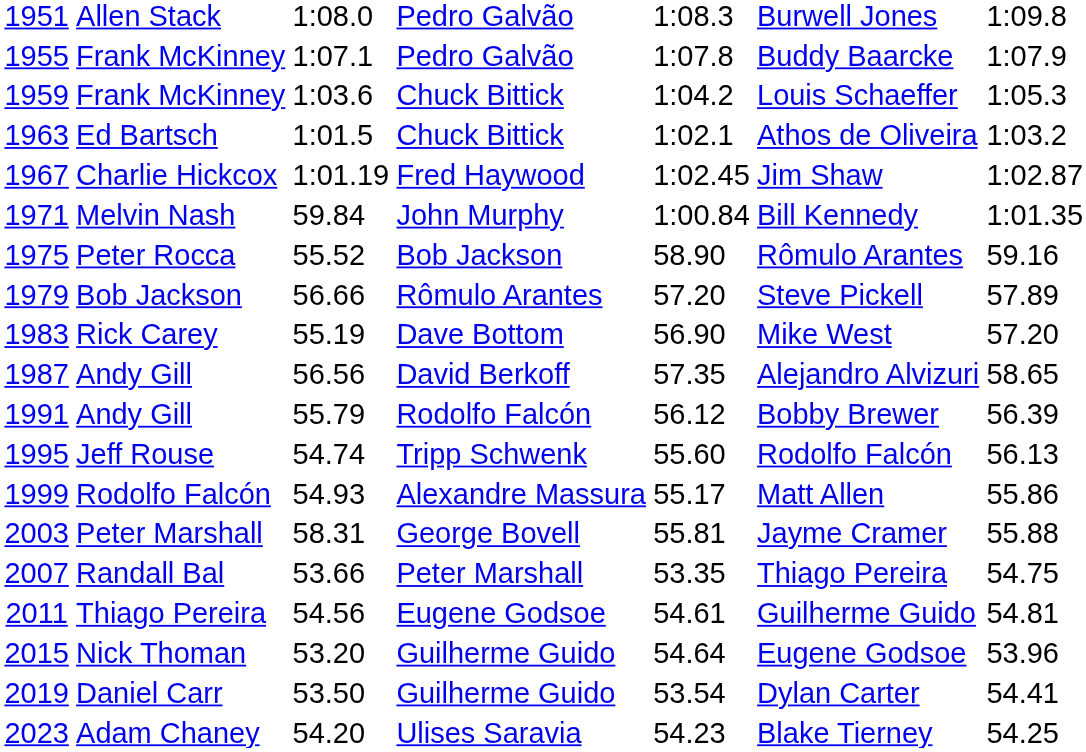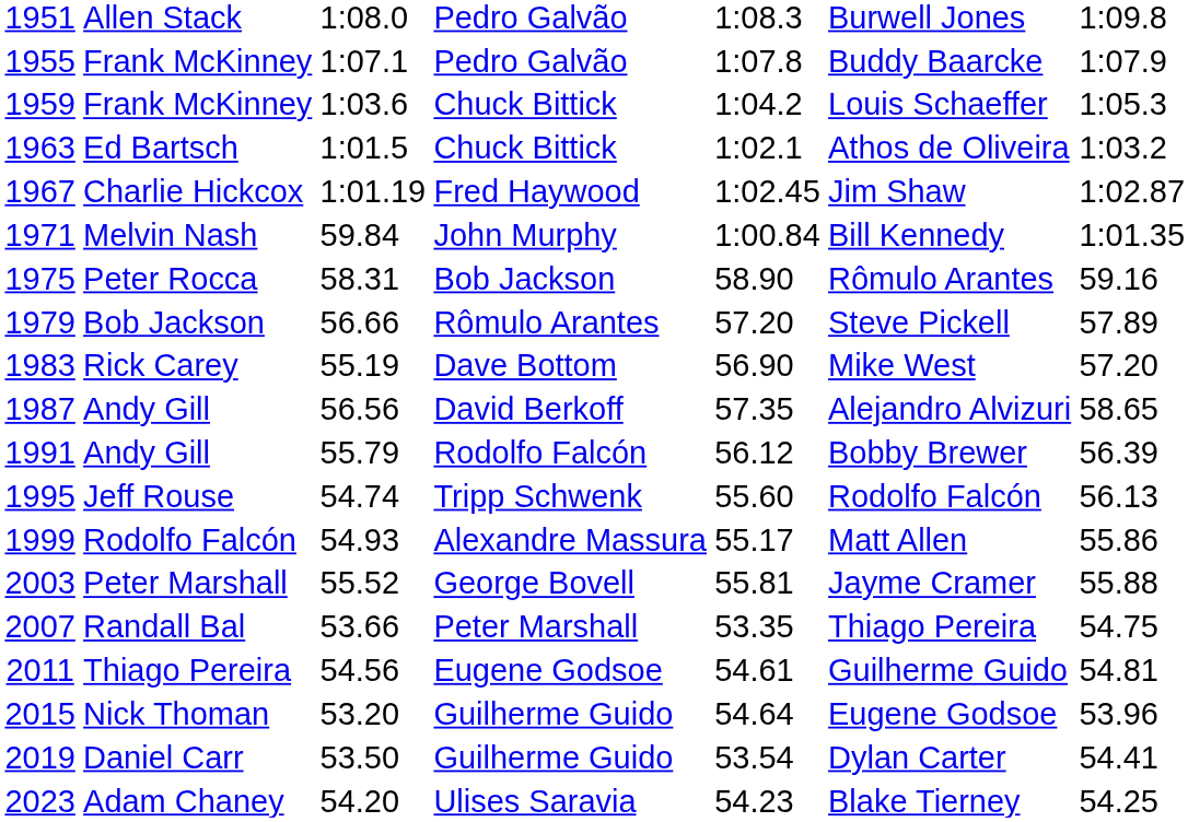1975 | column 3: 55.52 -> 58.31
2003 | column 3: 58.31 -> 55.52
